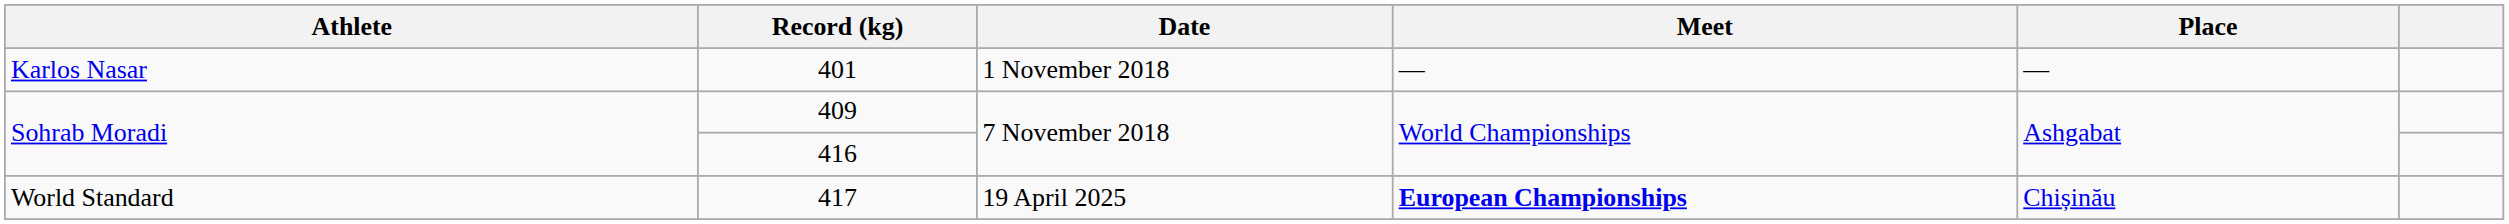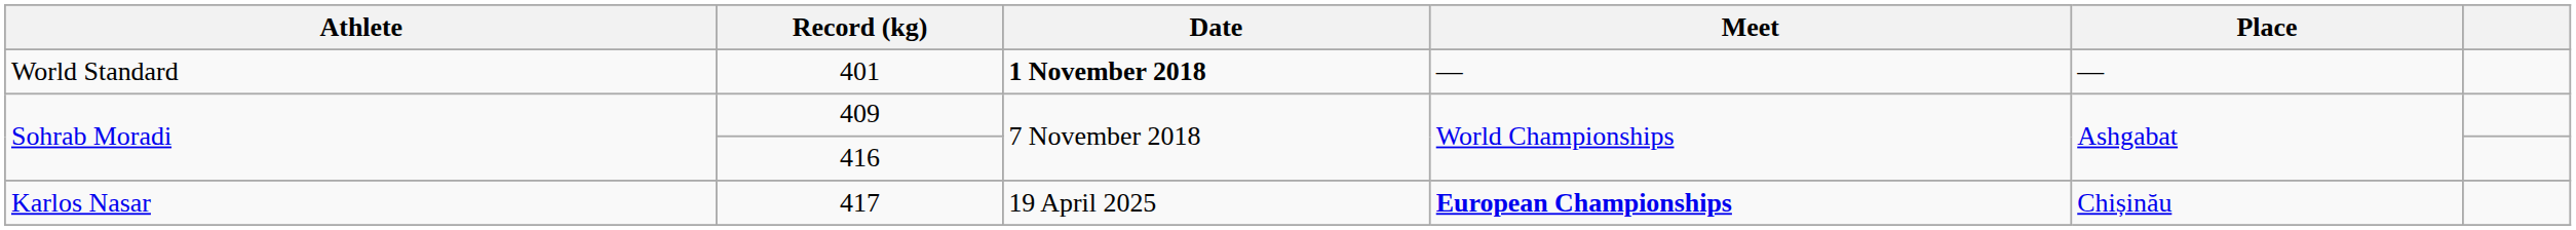401 | Athlete: Karlos Nasar -> World Standard
401 | Date: normal -> bold
417 | Athlete: World Standard -> Karlos Nasar
